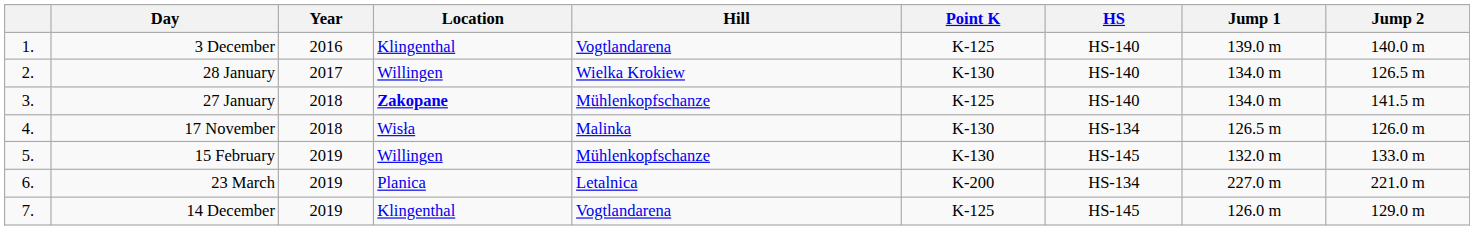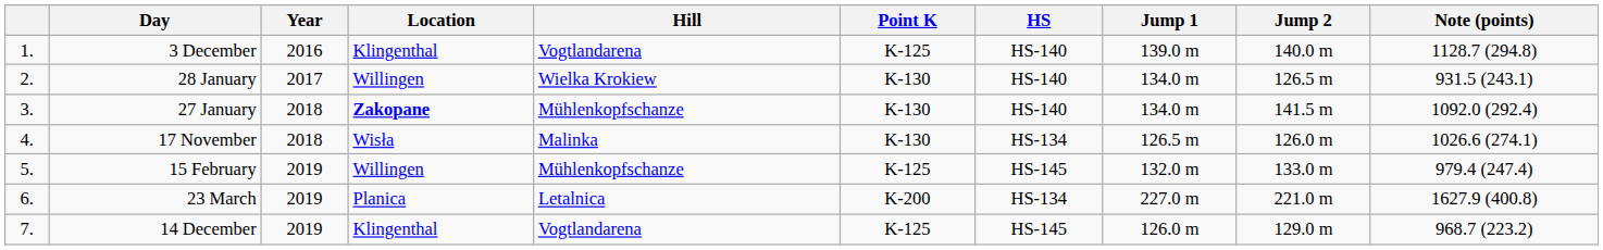+ column: Note (points) | 1128.7 (294.8) | 931.5 (243.1) | 1092.0 (292.4) | 1026.6 (274.1) | 979.4 (247.4) | 1627.9 (400.8) | 968.7 (223.2)
27 January | Point K: K-125 -> K-130
15 February | Point K: K-130 -> K-125
